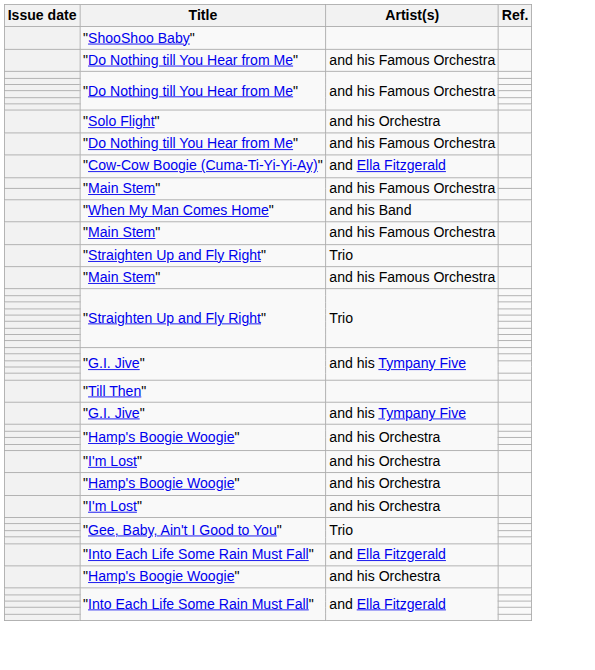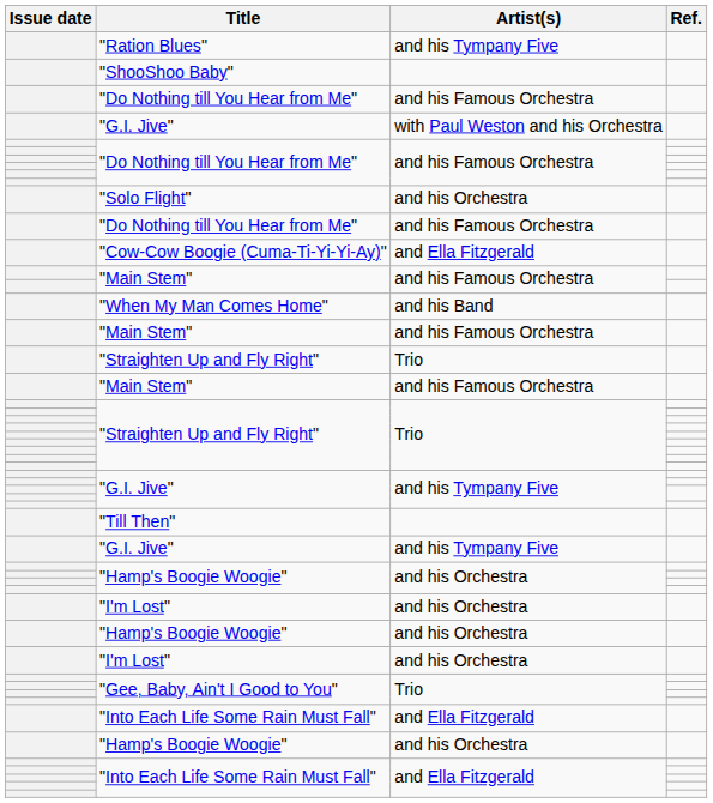+ row: "Ration Blues" | and his Tympany Five
+ row: "G.I. Jive" | with Paul Weston and his Orchestra
